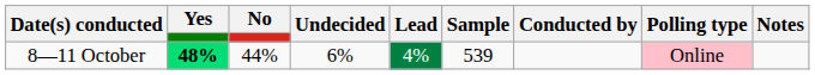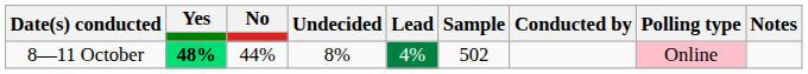8—11 October | Undecided: 6% -> 8%
8—11 October | Sample: 539 -> 502
